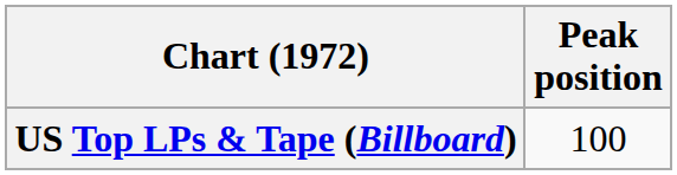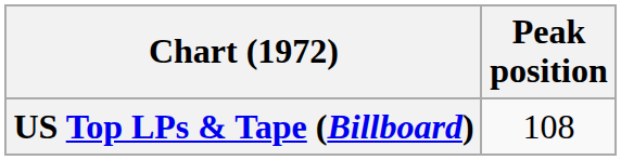US Top LPs & Tape (Billboard) | Peak position: 100 -> 108
